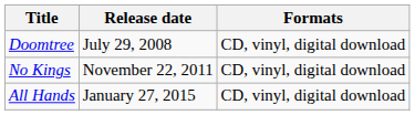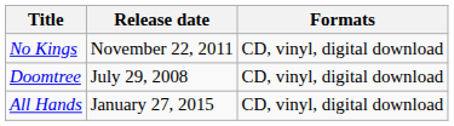rows swapped: Doomtree <-> No Kings
